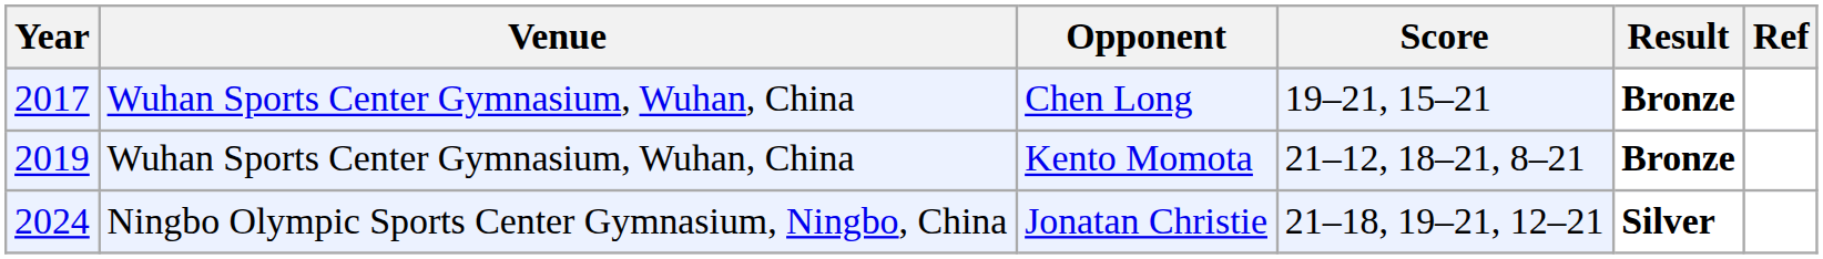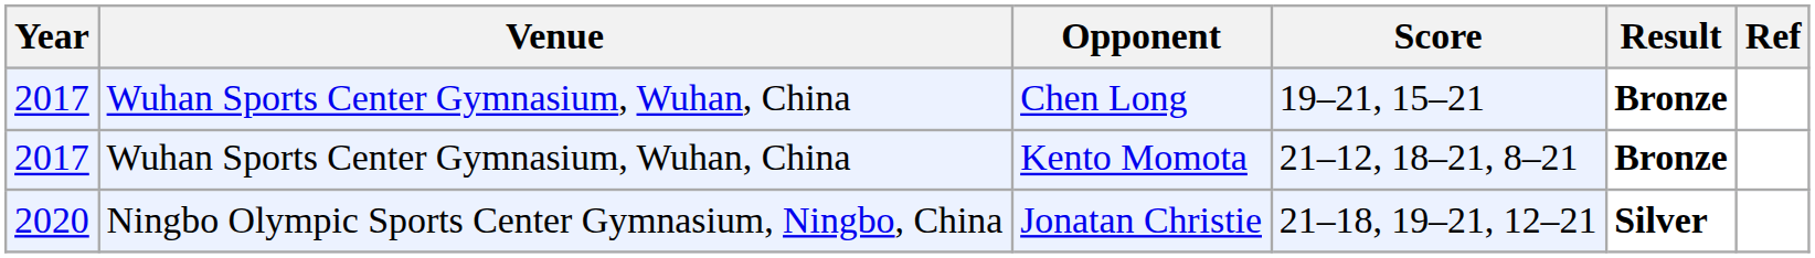Kento Momota | Year: 2019 -> 2017
Jonatan Christie | Year: 2024 -> 2020
